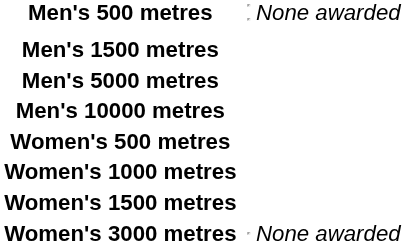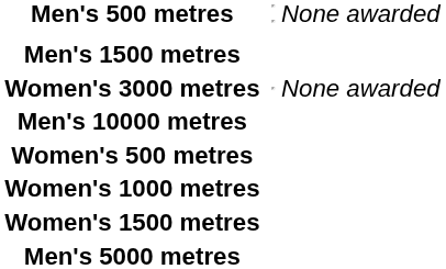rows swapped: Men's 5000 metres <-> Women's 3000 metres
